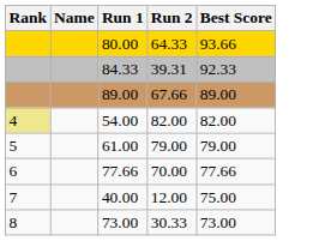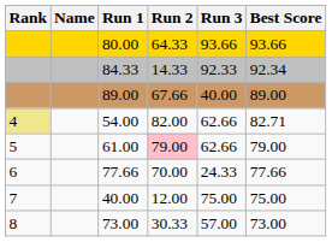+ column: Run 3 | 93.66 | 92.33 | 40.00 | 62.66 | 62.66 | 24.33 | 75.00 | 57.00
84.33 | Run 2: 39.31 -> 14.33
84.33 | Best Score: 92.33 -> 92.34
54.00 | Best Score: 82.00 -> 82.71
61.00 | Run 2: no background -> pink background
